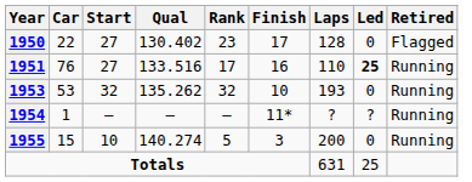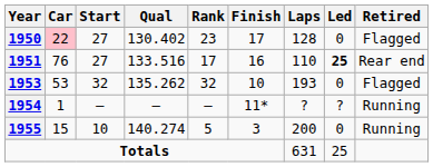1950 | Car: no background -> pink background
1951 | Retired: Running -> Rear end
1953 | Retired: Running -> Flagged
